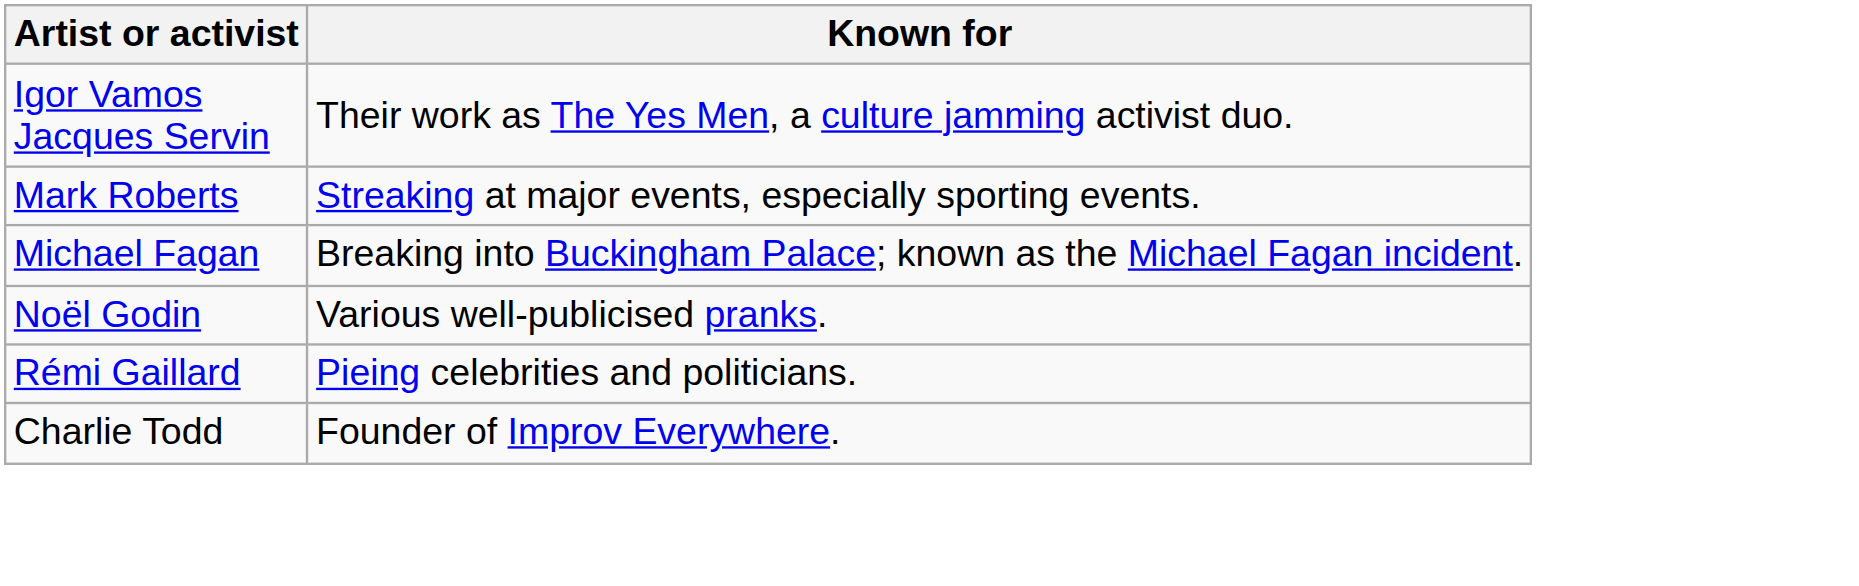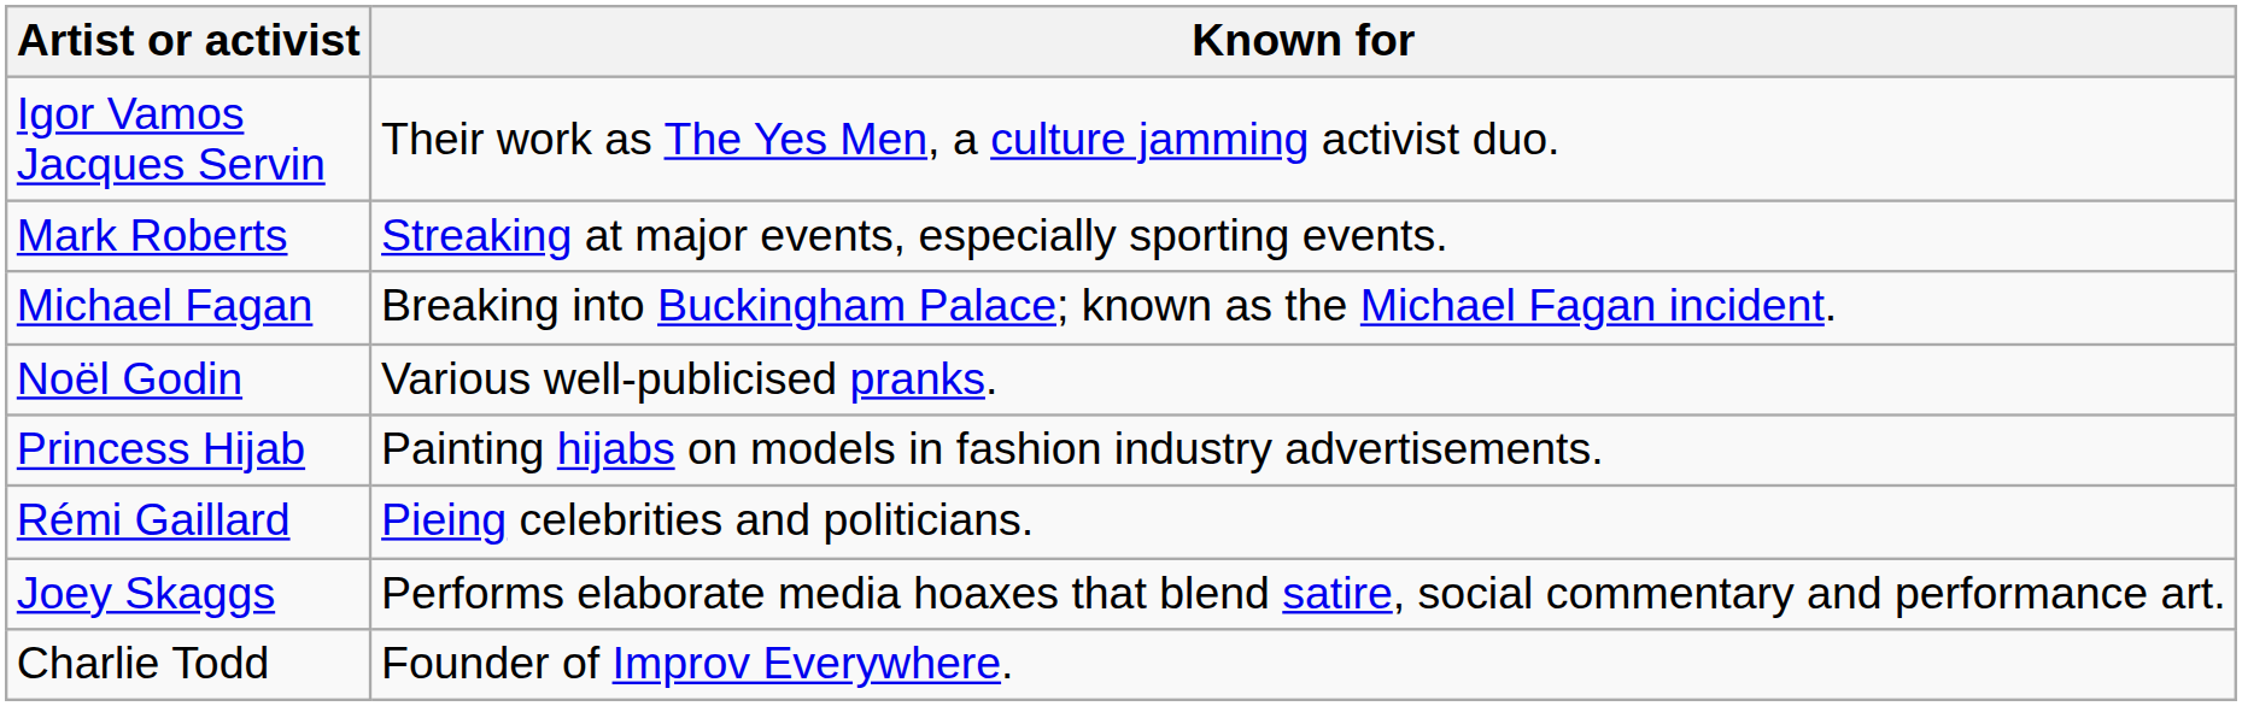+ row: Princess Hijab | Painting hijabs on models in fashion industry advertisements.
+ row: Joey Skaggs | Performs elaborate media hoaxes that blend satire, social commentary and performance art.
